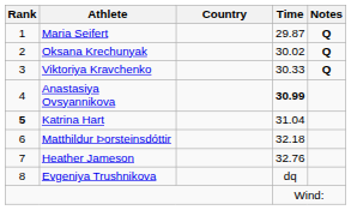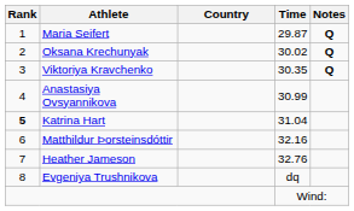Viktoriya Kravchenko | Time: 30.33 -> 30.35
Anastasiya Ovsyannikova | Time: bold -> normal
Matthildur Þorsteinsdóttir | Time: 32.18 -> 32.16
